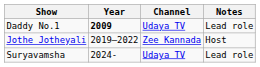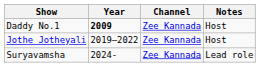Daddy No.1 | Channel: Udaya TV -> Zee Kannada
Daddy No.1 | Notes: Lead role -> Host
Suryavamsha | Channel: Udaya TV -> Zee Kannada
